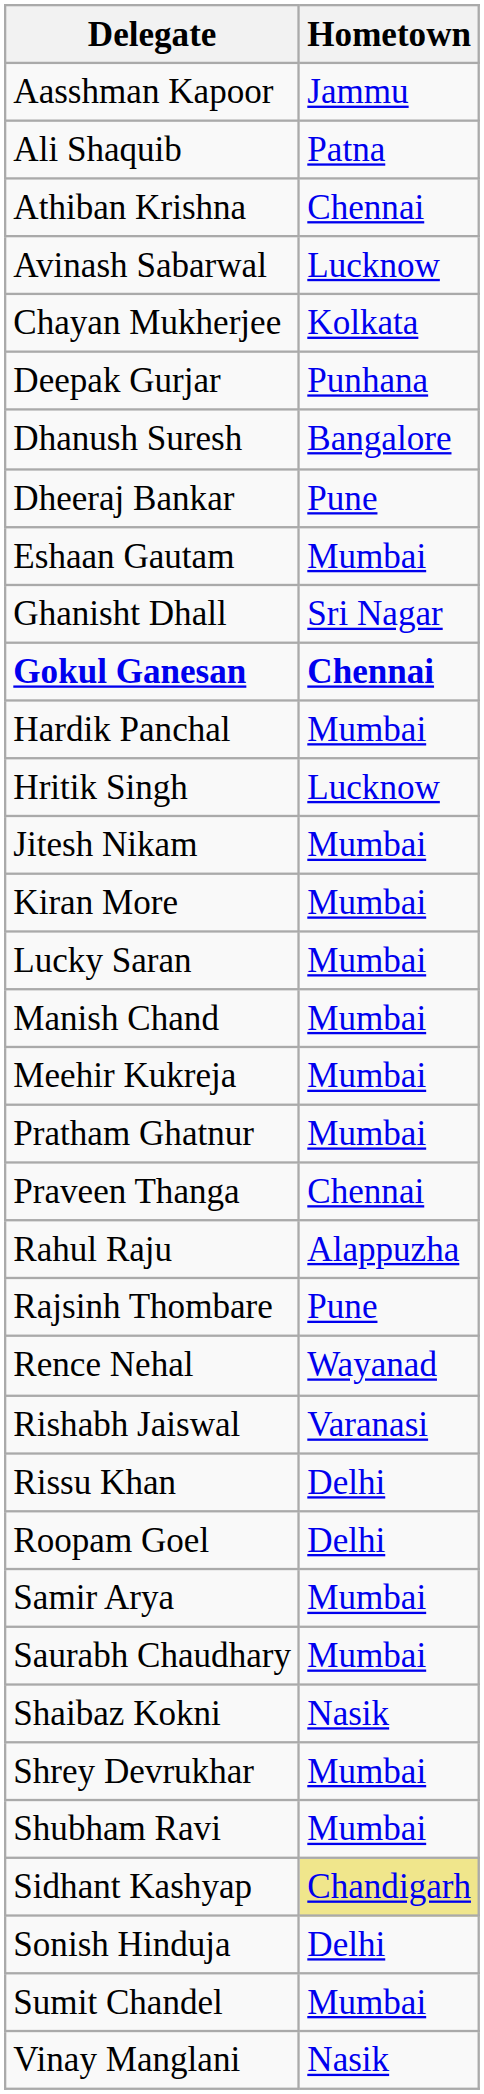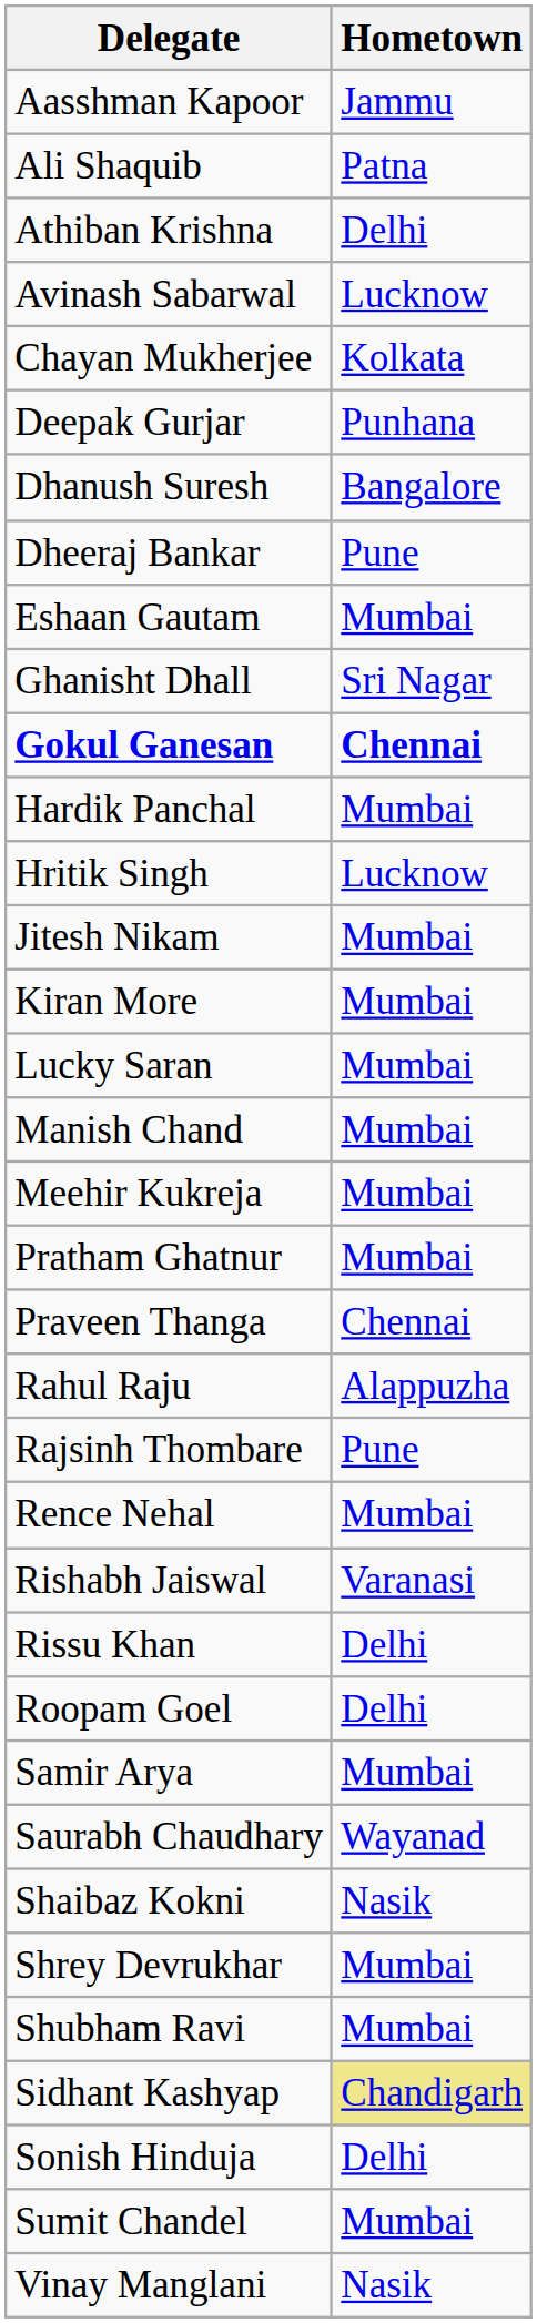Athiban Krishna | Hometown: Chennai -> Delhi
Rence Nehal | Hometown: Wayanad -> Mumbai
Saurabh Chaudhary | Hometown: Mumbai -> Wayanad
